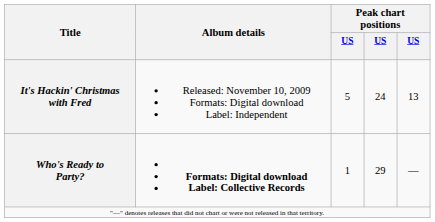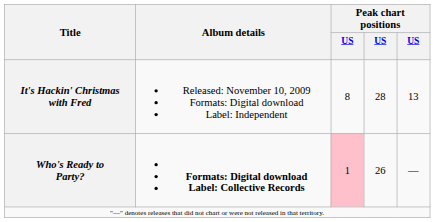It's Hackin' Christmas with Fred | column 3: 5 -> 8
It's Hackin' Christmas with Fred | column 4: 24 -> 28
Who's Ready to Party? | column 3: no background -> pink background
Who's Ready to Party? | column 4: 29 -> 26
